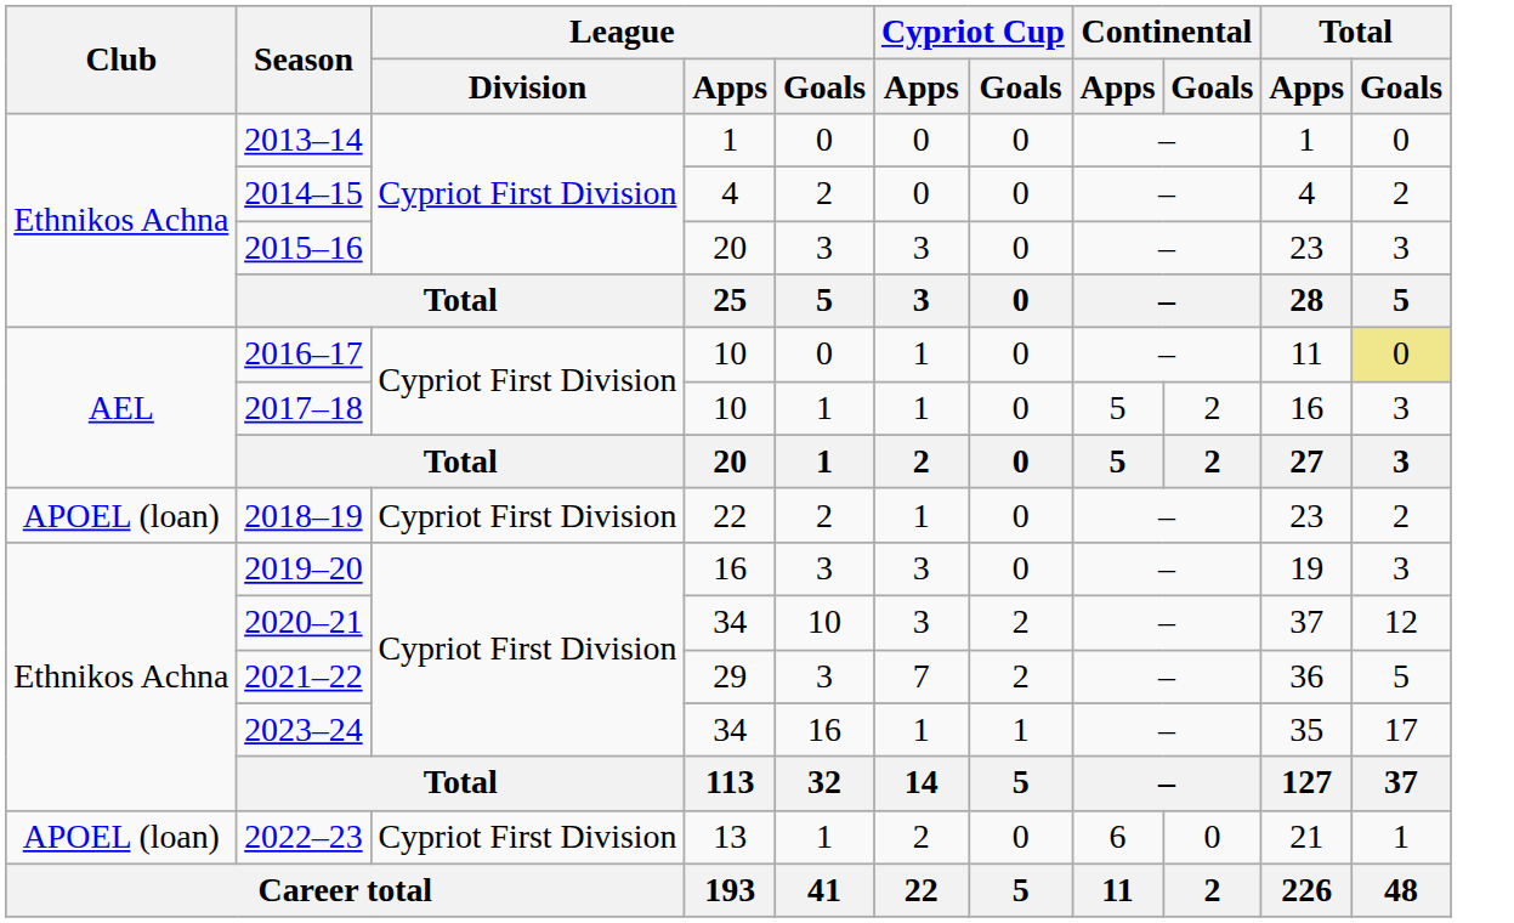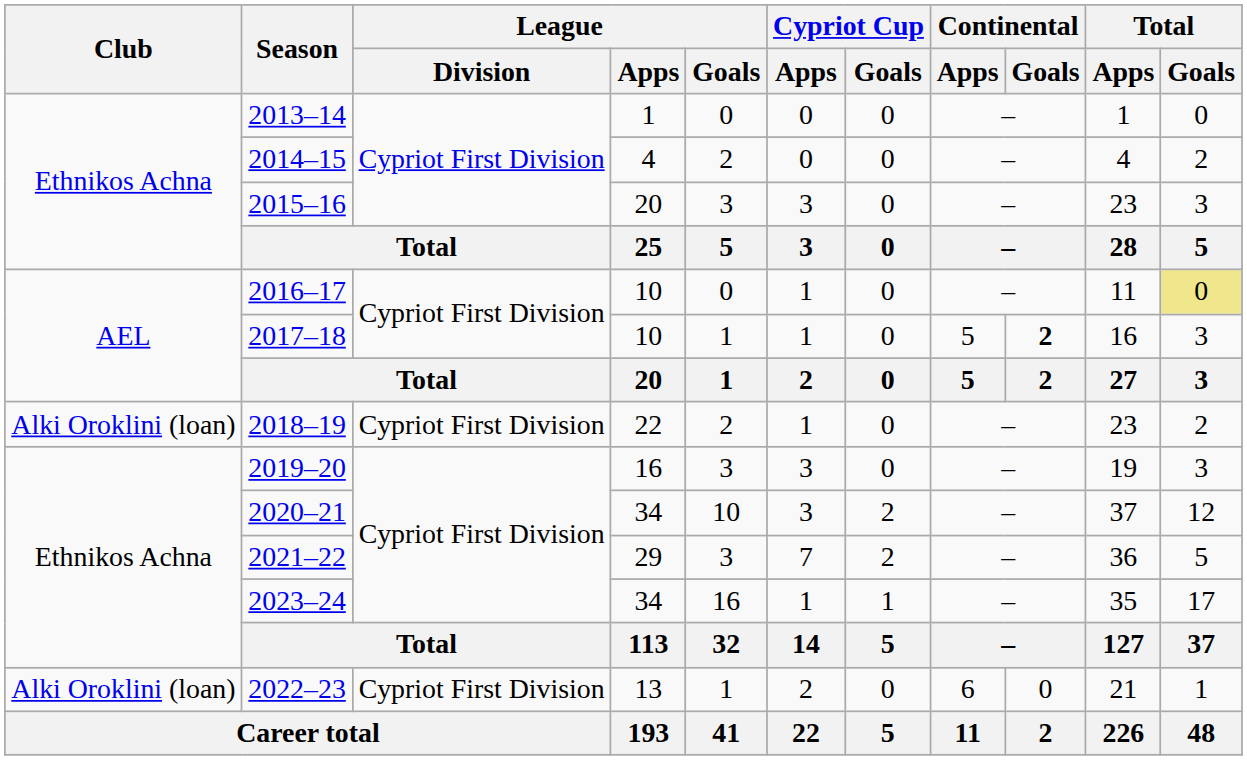2017–18 | Continental / Goals: normal -> bold
2018–19 | Club: APOEL (loan) -> Alki Oroklini (loan)
2022–23 | Club: APOEL (loan) -> Alki Oroklini (loan)
